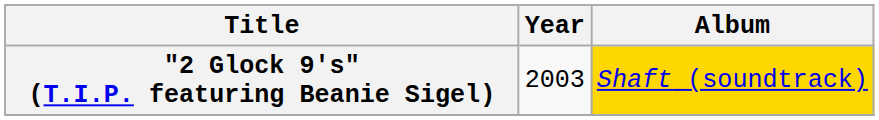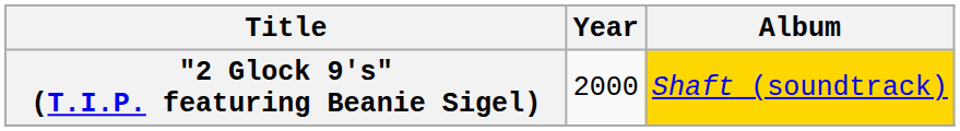"2 Glock 9's" (T.I.P. featuring Beanie Sigel) | Year: 2003 -> 2000
